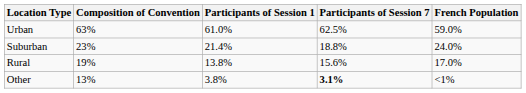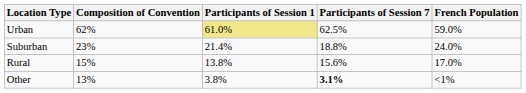Urban | Composition of Convention: 63% -> 62%
Urban | Participants of Session 1: no background -> khaki background
Rural | Composition of Convention: 19% -> 15%
